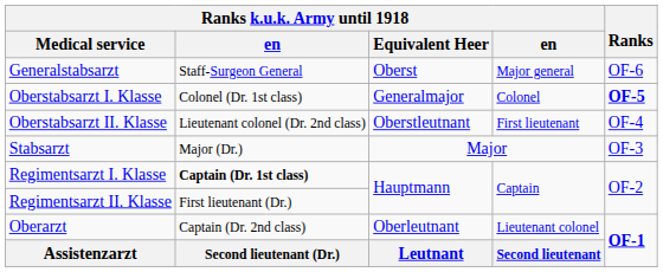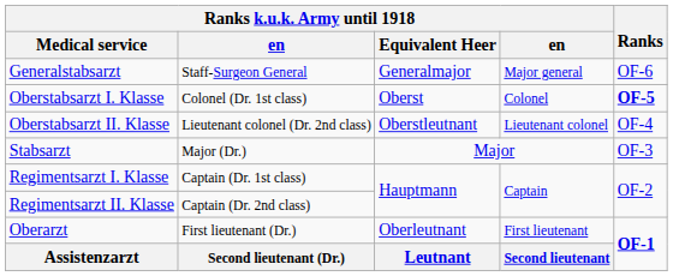Generalstabsarzt | Ranks k.u.k. Army until 1918 / Equivalent Heer: Oberst -> Generalmajor
Oberstabsarzt I. Klasse | Ranks k.u.k. Army until 1918 / Equivalent Heer: Generalmajor -> Oberst
Oberstabsarzt II. Klasse | column 4: First lieutenant -> Lieutenant colonel
Regimentsarzt I. Klasse | column 2: bold -> normal
Regimentsarzt II. Klasse | column 2: First lieutenant (Dr.) -> Captain (Dr. 2nd class)
Oberarzt | column 2: Captain (Dr. 2nd class) -> First lieutenant (Dr.)
Oberarzt | column 4: Lieutenant colonel -> First lieutenant
